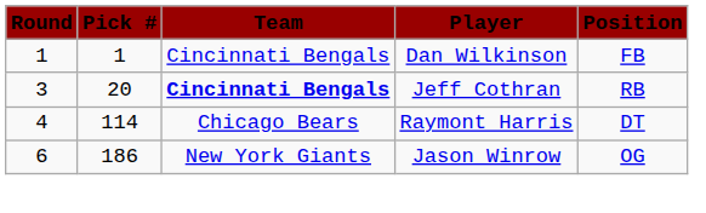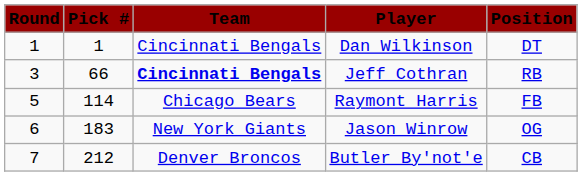Dan Wilkinson | Position: FB -> DT
Jeff Cothran | Pick #: 20 -> 66
Raymont Harris | Round: 4 -> 5
Raymont Harris | Position: DT -> FB
Jason Winrow | Pick #: 186 -> 183
+ row: 7 | 212 | Denver Broncos | Butler By'not'e | CB
